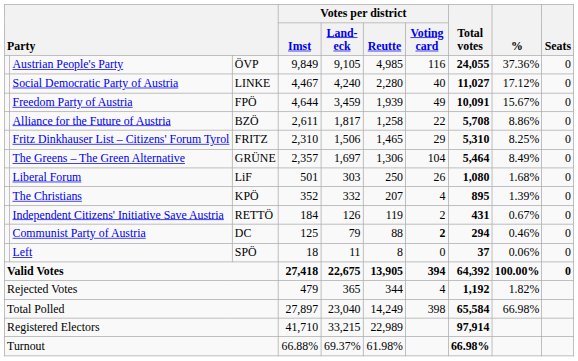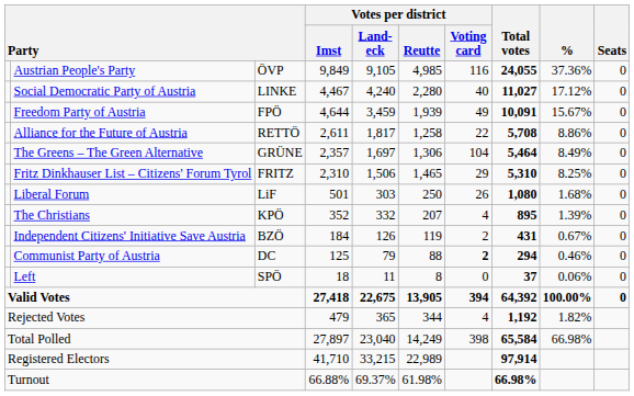Alliance for the Future of Austria | column 3: BZÖ -> RETTÖ
rows swapped: The Greens – The Green Alternative <-> Fritz Dinkhauser List – Citizens' Forum Tyrol
Independent Citizens' Initiative Save Austria | column 3: RETTÖ -> BZÖ
